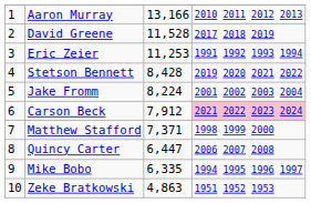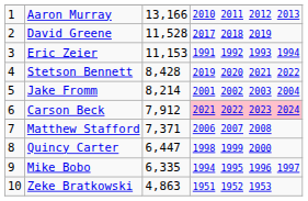Eric Zeier | column 3: 11,253 -> 11,153
Jake Fromm | column 3: 8,224 -> 8,214
Matthew Stafford | column 4: 1998 1999 2000 -> 2006 2007 2008
Quincy Carter | column 4: 2006 2007 2008 -> 1998 1999 2000
